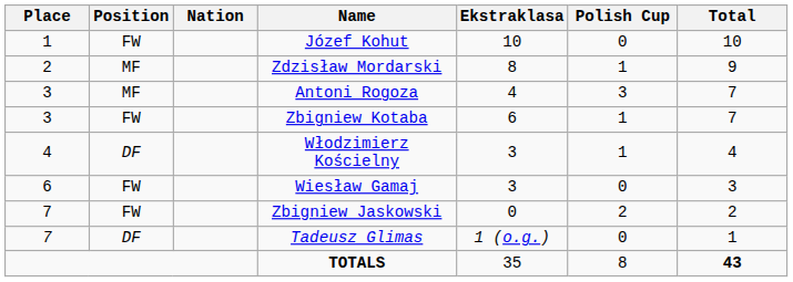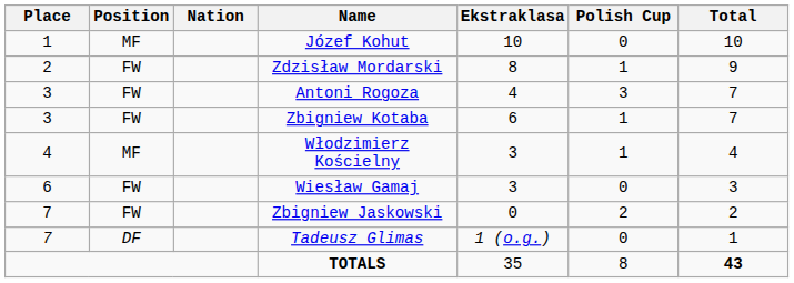Józef Kohut | Position: FW -> MF
Zdzisław Mordarski | Position: MF -> FW
Antoni Rogoza | Position: MF -> FW
Włodzimierz Kościelny | Position: DF -> MF
